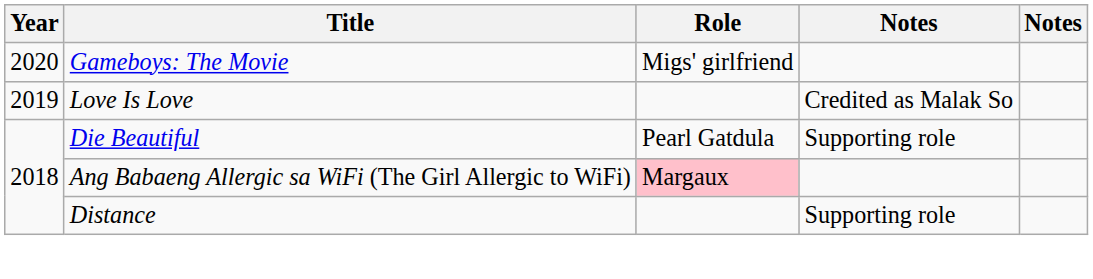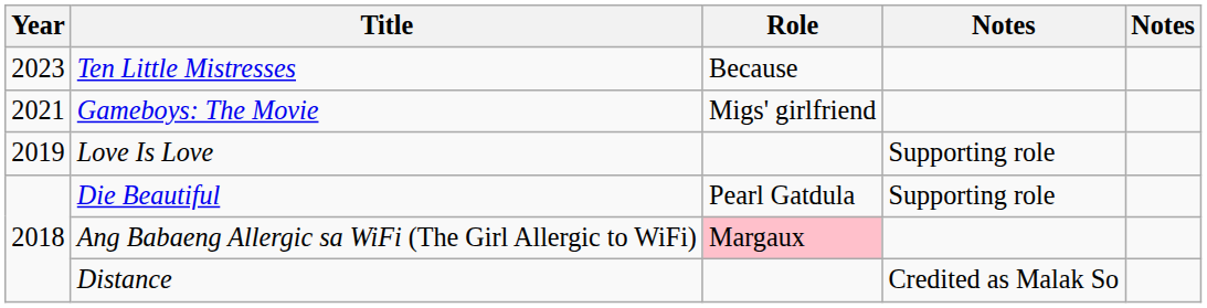+ row: 2023 | Ten Little Mistresses | Because
Gameboys: The Movie | Year: 2020 -> 2021
Love Is Love | column 4: Credited as Malak So -> Supporting role
Distance | column 4: Supporting role -> Credited as Malak So
